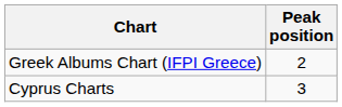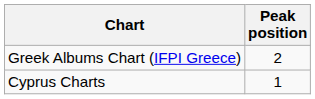Cyprus Charts | Peak position: 3 -> 1
